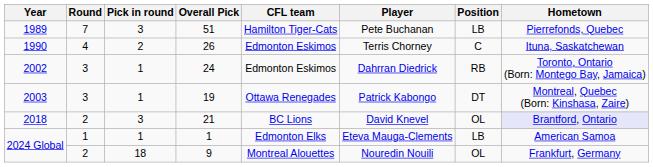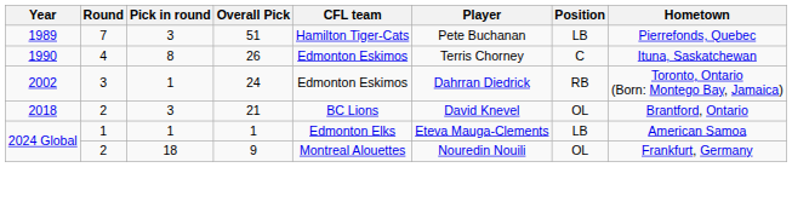26 | Pick in round: 2 -> 8
- row: 2003 | 3 | 1 | 19 | Ottawa Renegades | Patrick Kabongo | DT | Montreal, Quebec (Born: Kinshasa, Zaire)
21 | Hometown: lavender background -> no background
